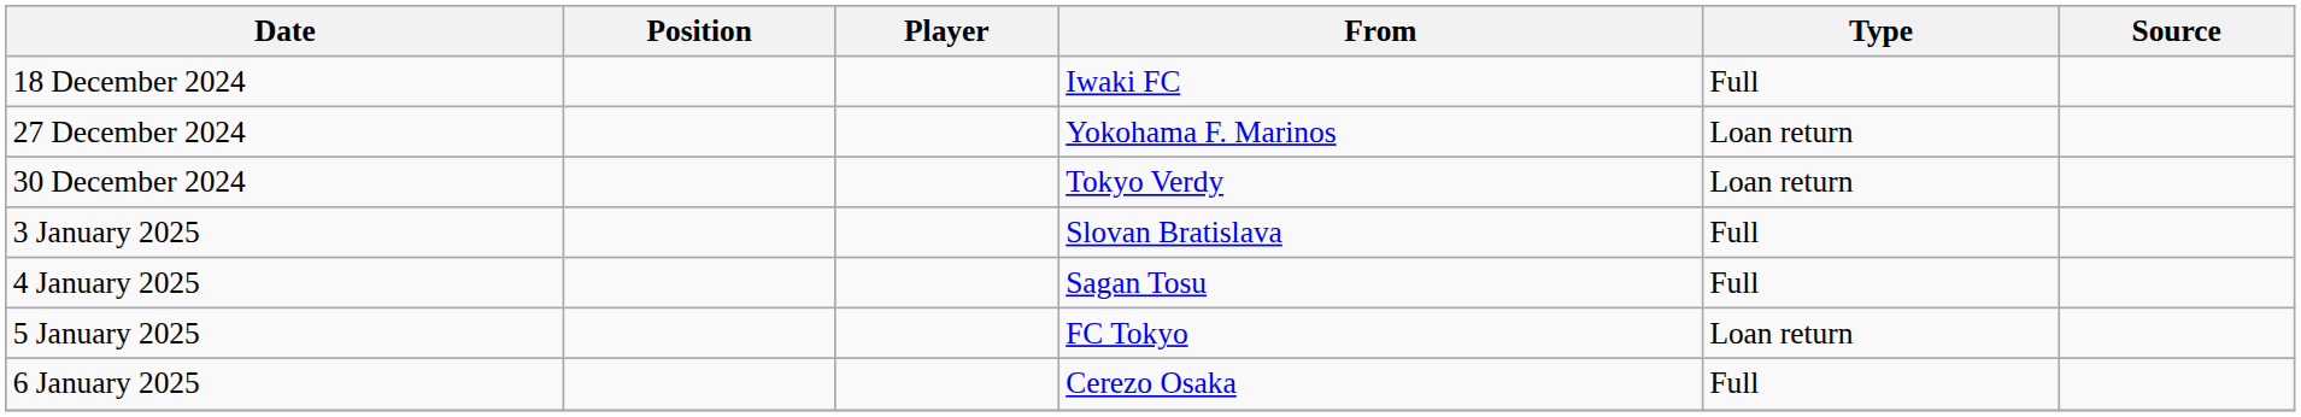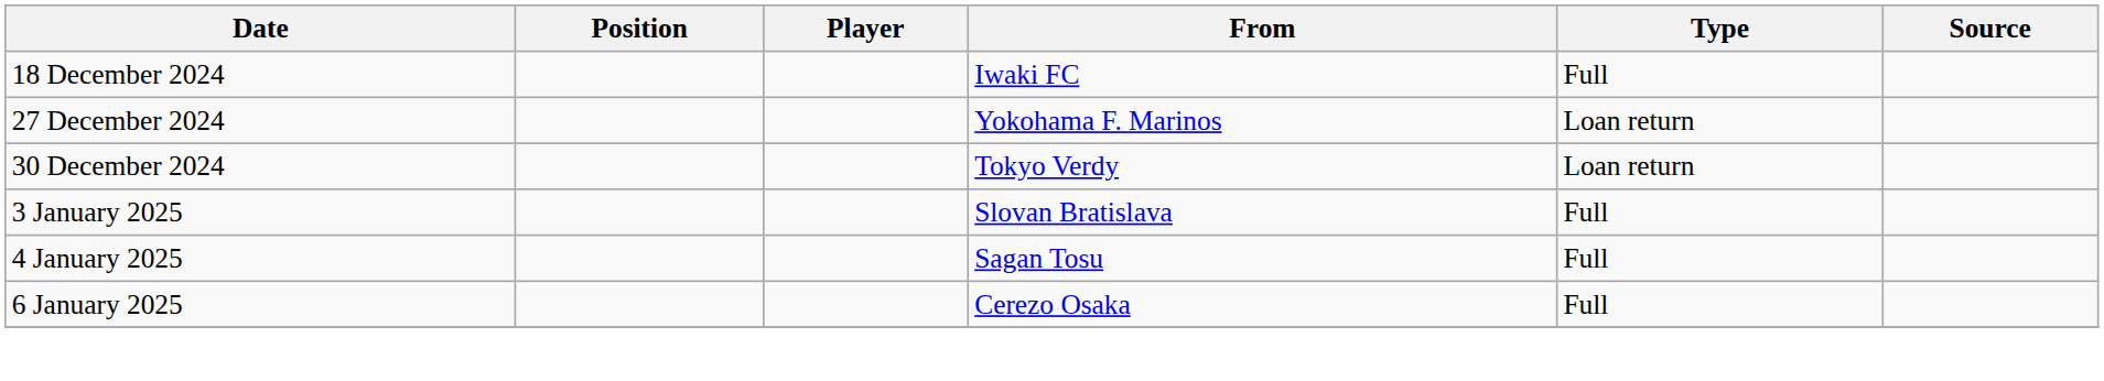- row: 5 January 2025 | FC Tokyo | Loan return
